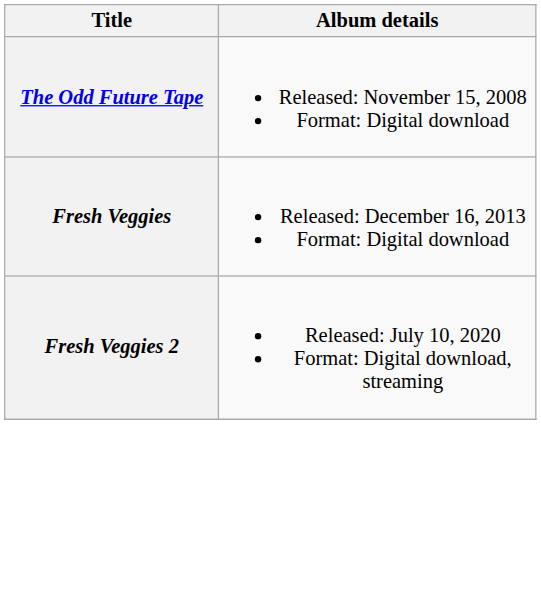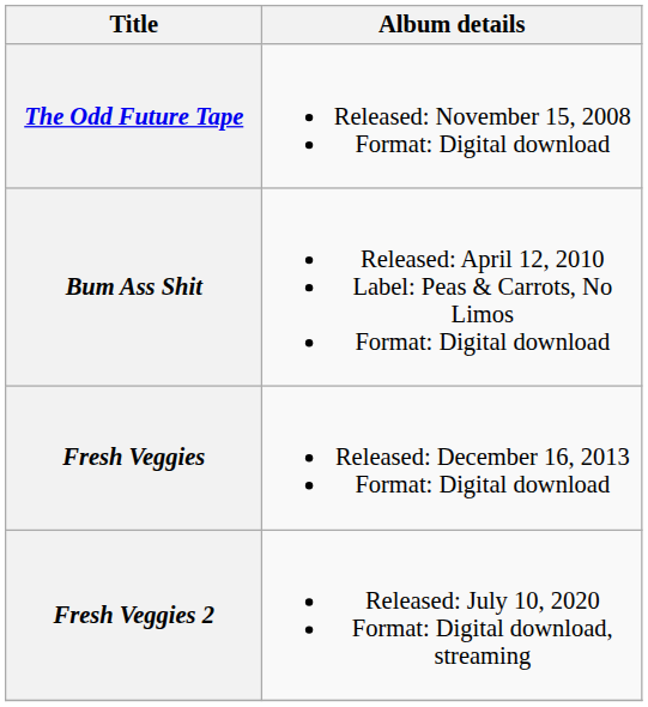+ row: Bum Ass Shit | Released: April 12, 2010 Label: Peas & Carrots, No Limos Format: Digital download
